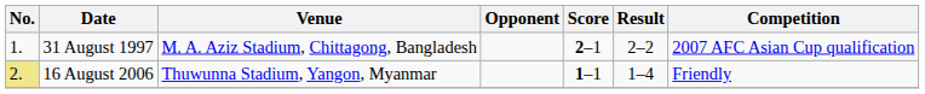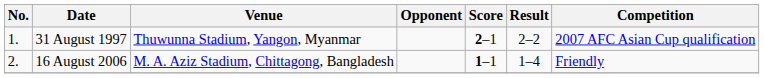31 August 1997 | Venue: M. A. Aziz Stadium, Chittagong, Bangladesh -> Thuwunna Stadium, Yangon, Myanmar
16 August 2006 | No.: khaki background -> no background
16 August 2006 | Venue: Thuwunna Stadium, Yangon, Myanmar -> M. A. Aziz Stadium, Chittagong, Bangladesh
